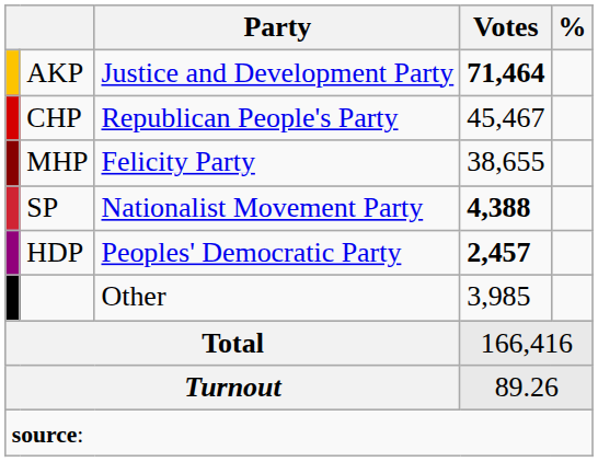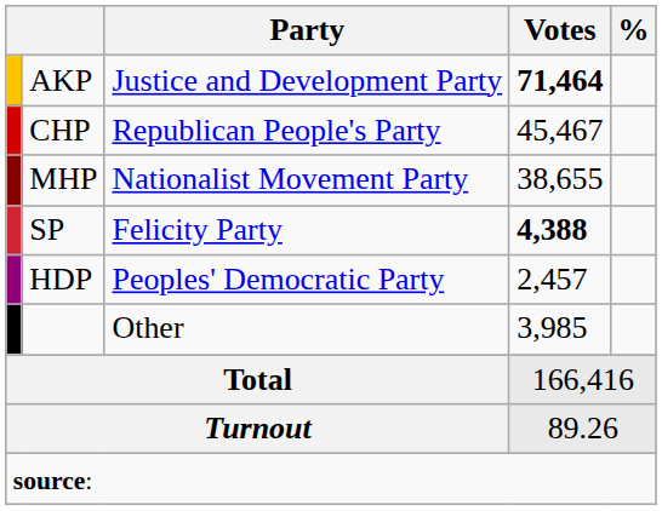MHP | Party: Felicity Party -> Nationalist Movement Party
SP | Party: Nationalist Movement Party -> Felicity Party
HDP | Votes: bold -> normal
